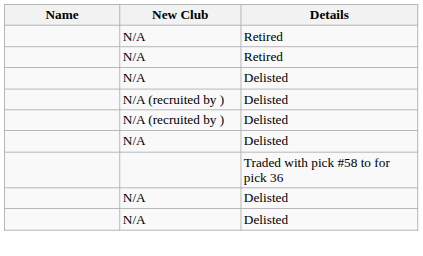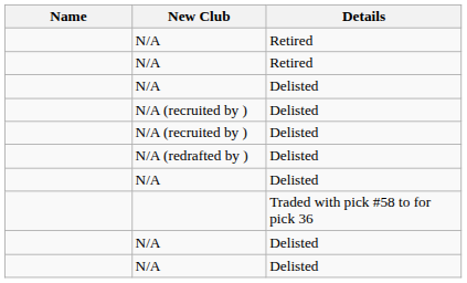+ row: N/A (redrafted by ) | Delisted
